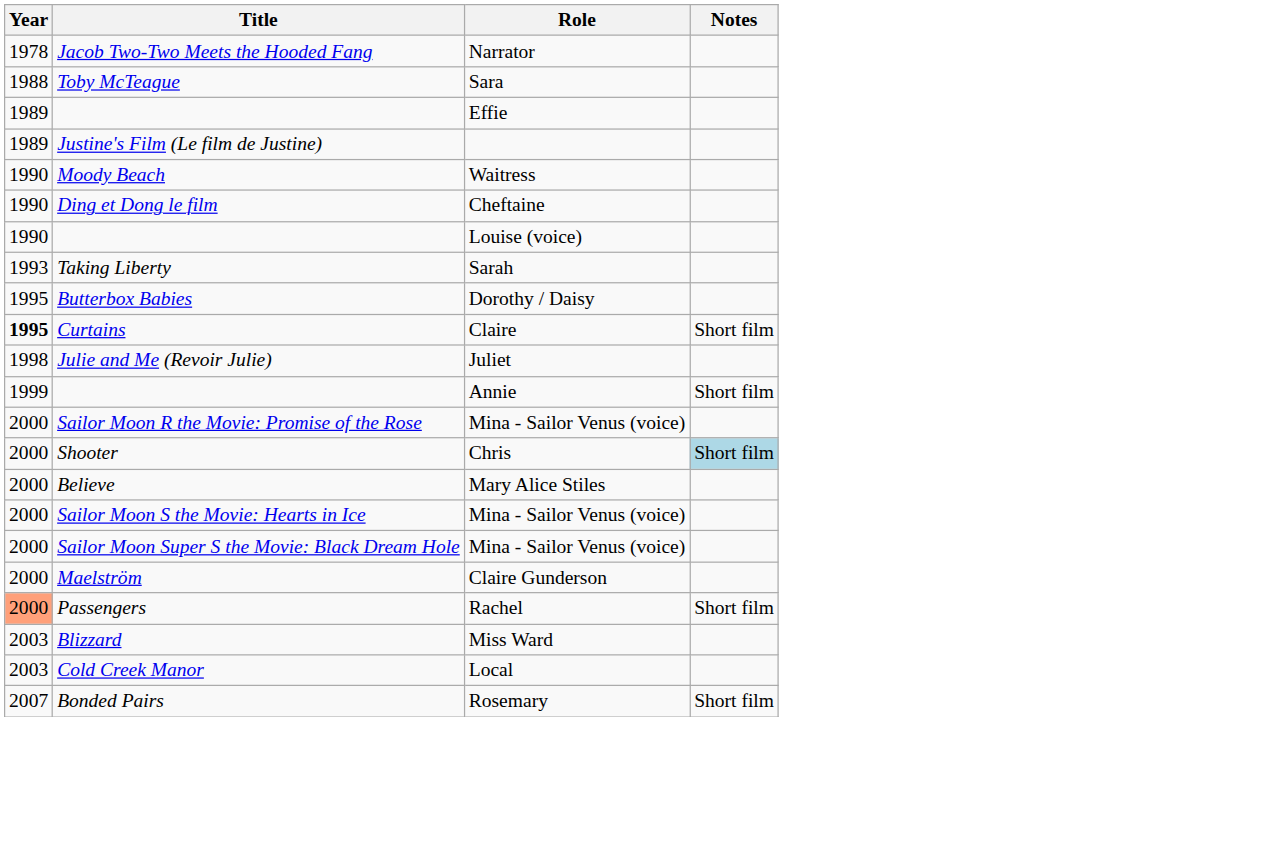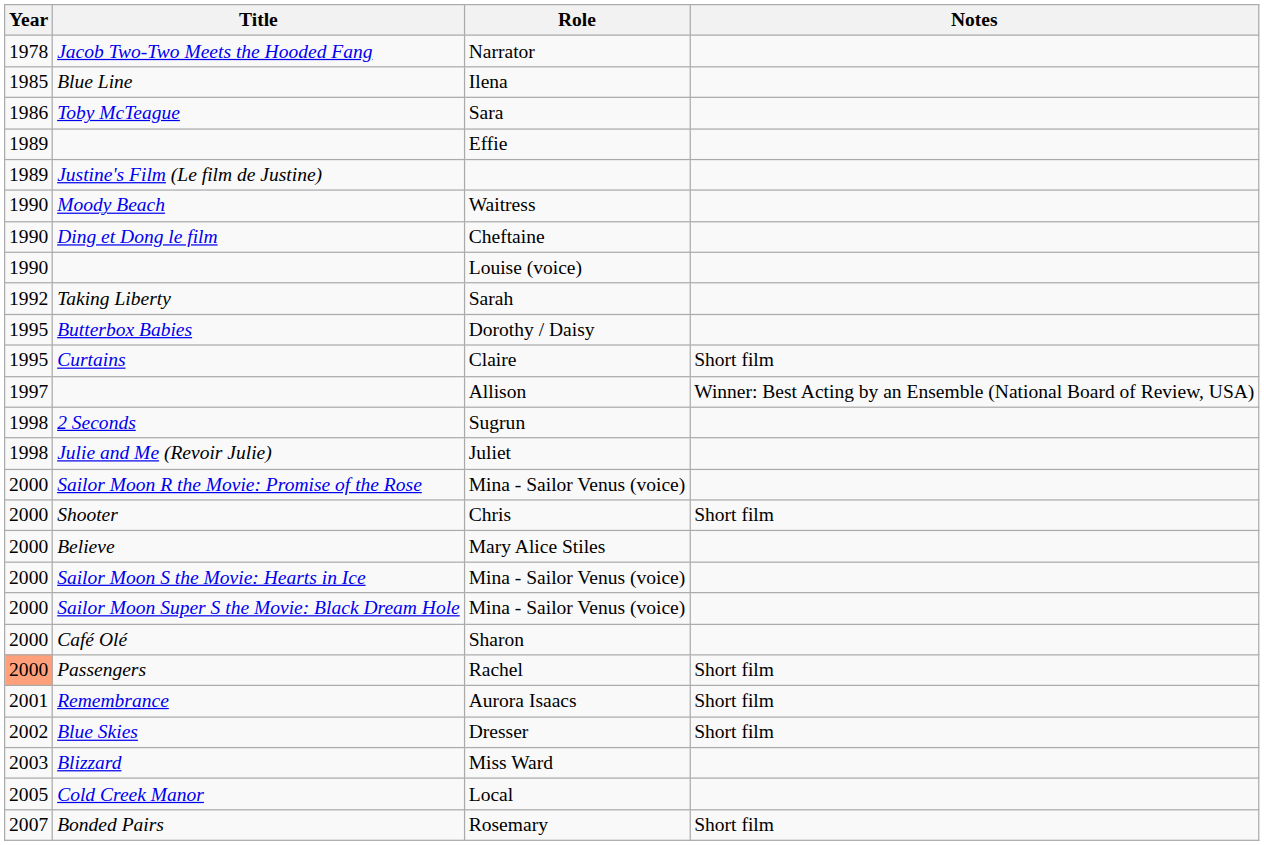+ row: 1985 | Blue Line | Ilena
Sara | Year: 1988 -> 1986
Sarah | Year: 1993 -> 1992
Claire | Year: bold -> normal
+ row: 1997 | Allison | Winner: Best Acting by an Ensemble (National Board of Review, USA)
+ row: 1998 | 2 Seconds | Sugrun
- row: 1999 | Annie | Short film
Chris | Notes: lightblue background -> no background
- row: 2000 | Maelström | Claire Gunderson
+ row: 2000 | Café Olé | Sharon
+ row: 2001 | Remembrance | Aurora Isaacs | Short film
+ row: 2002 | Blue Skies | Dresser | Short film
Local | Year: 2003 -> 2005
